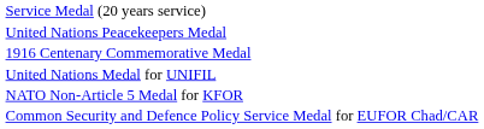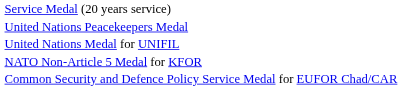- row: 1916 Centenary Commemorative Medal
